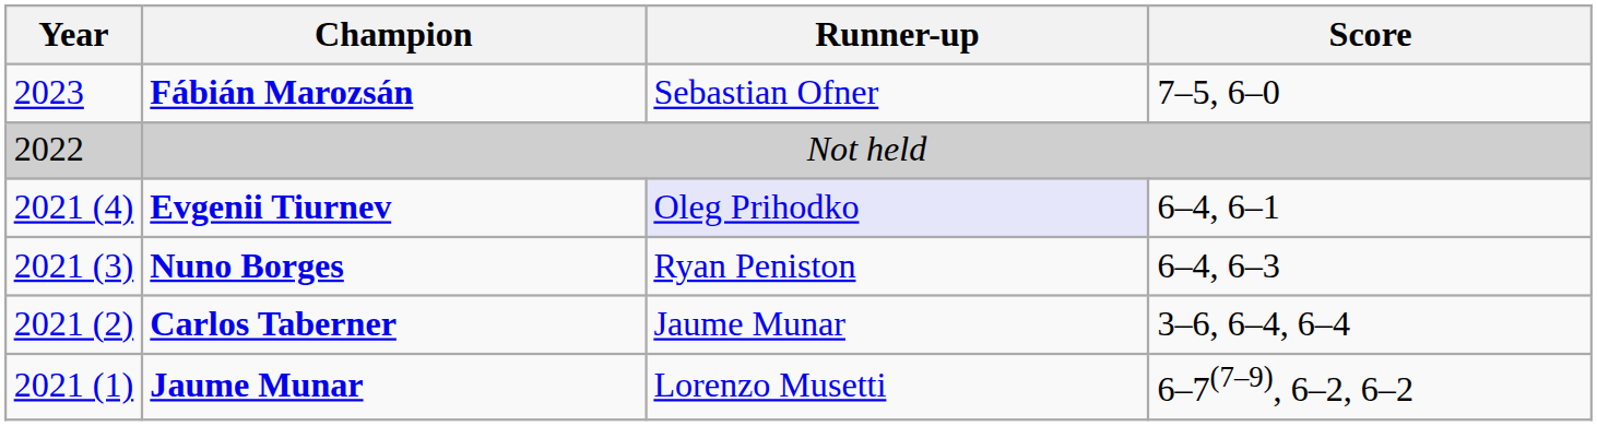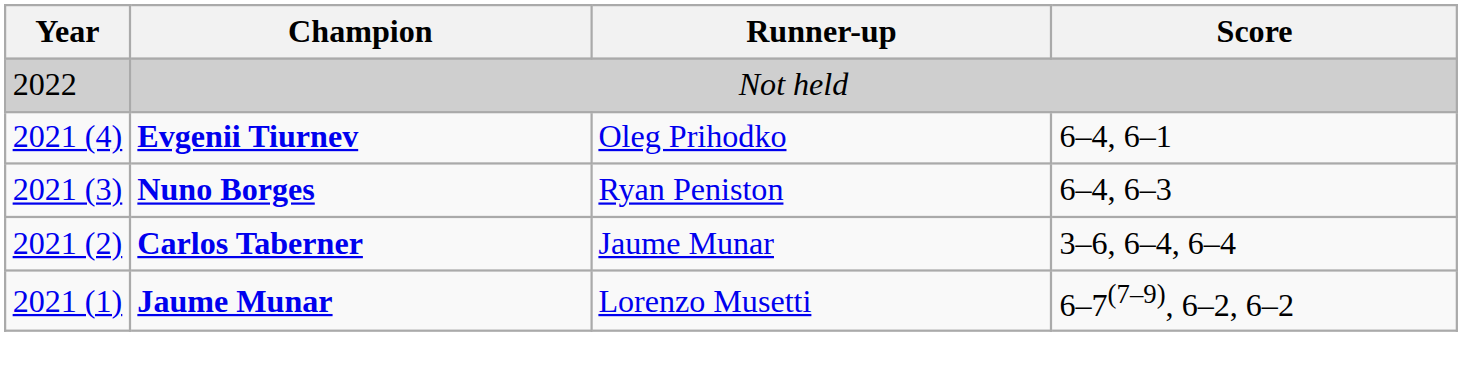- row: 2023 | Fábián Marozsán | Sebastian Ofner | 7–5, 6–0
Evgenii Tiurnev | Runner-up: lavender background -> no background
